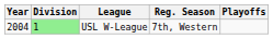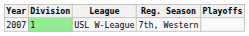USL W-League | Year: 2004 -> 2007
